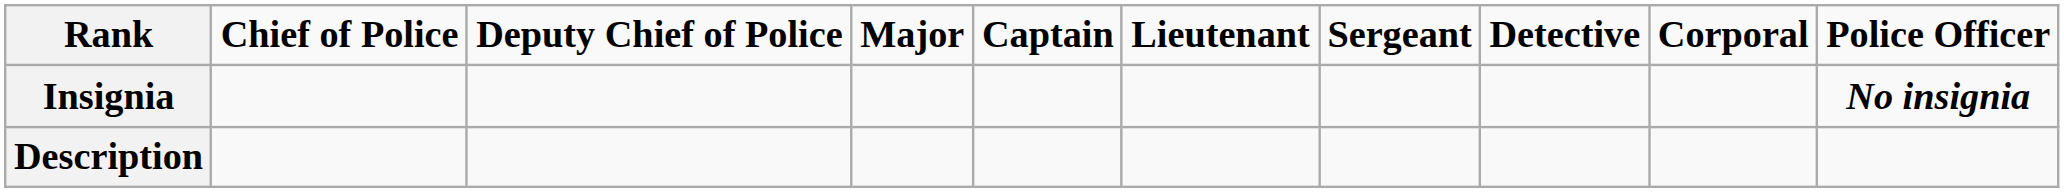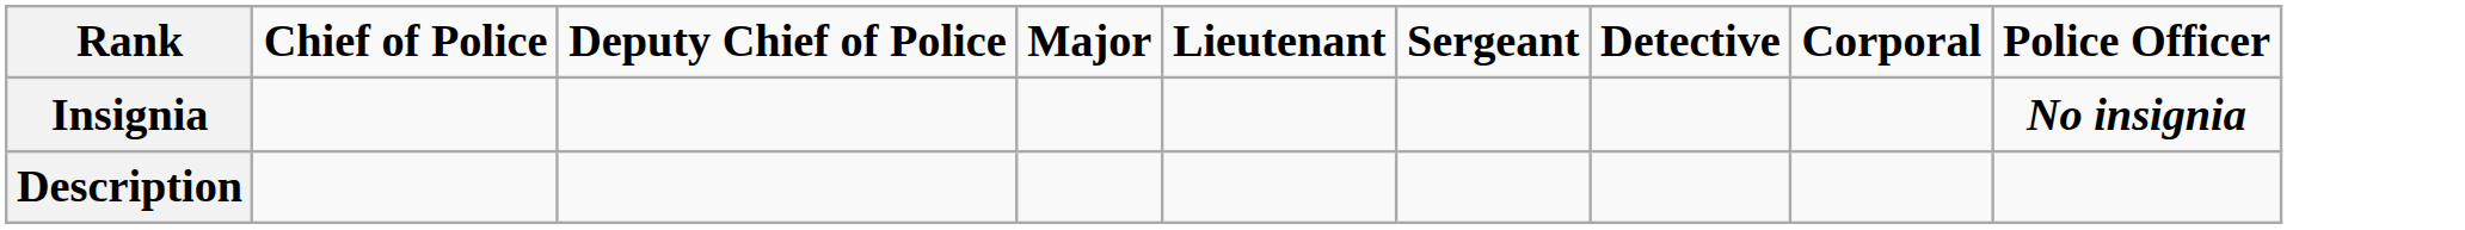- column: Captain
